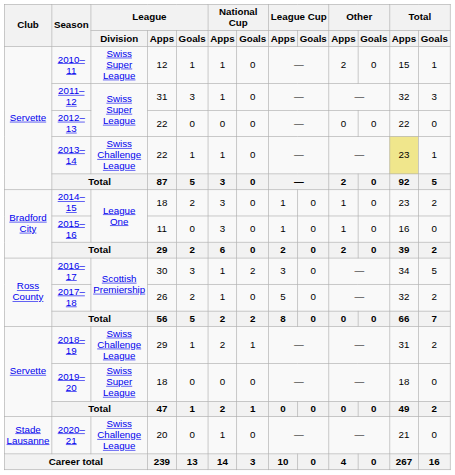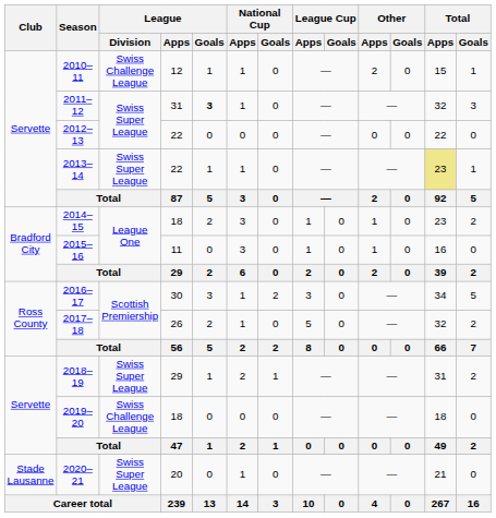2010–11 | League / Division: Swiss Super League -> Swiss Challenge League
2011–12 | League / Goals: normal -> bold
2013–14 | League / Division: Swiss Challenge League -> Swiss Super League
2018–19 | League / Division: Swiss Challenge League -> Swiss Super League
2019–20 | League / Division: Swiss Super League -> Swiss Challenge League
2020–21 | League / Division: Swiss Challenge League -> Swiss Super League
